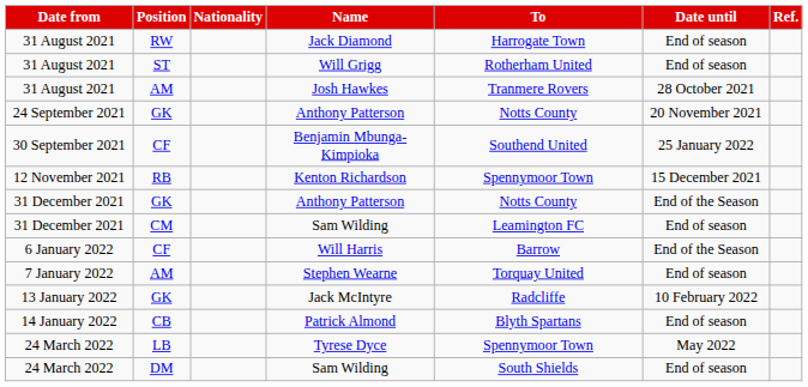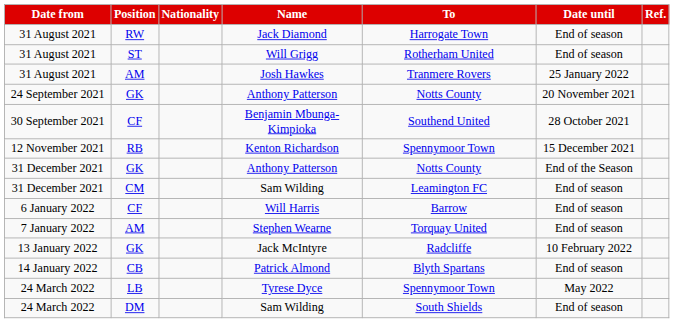Josh Hawkes | Date until: 28 October 2021 -> 25 January 2022
Benjamin Mbunga-Kimpioka | Date until: 25 January 2022 -> 28 October 2021
Will Harris | Date until: End of the Season -> End of season
